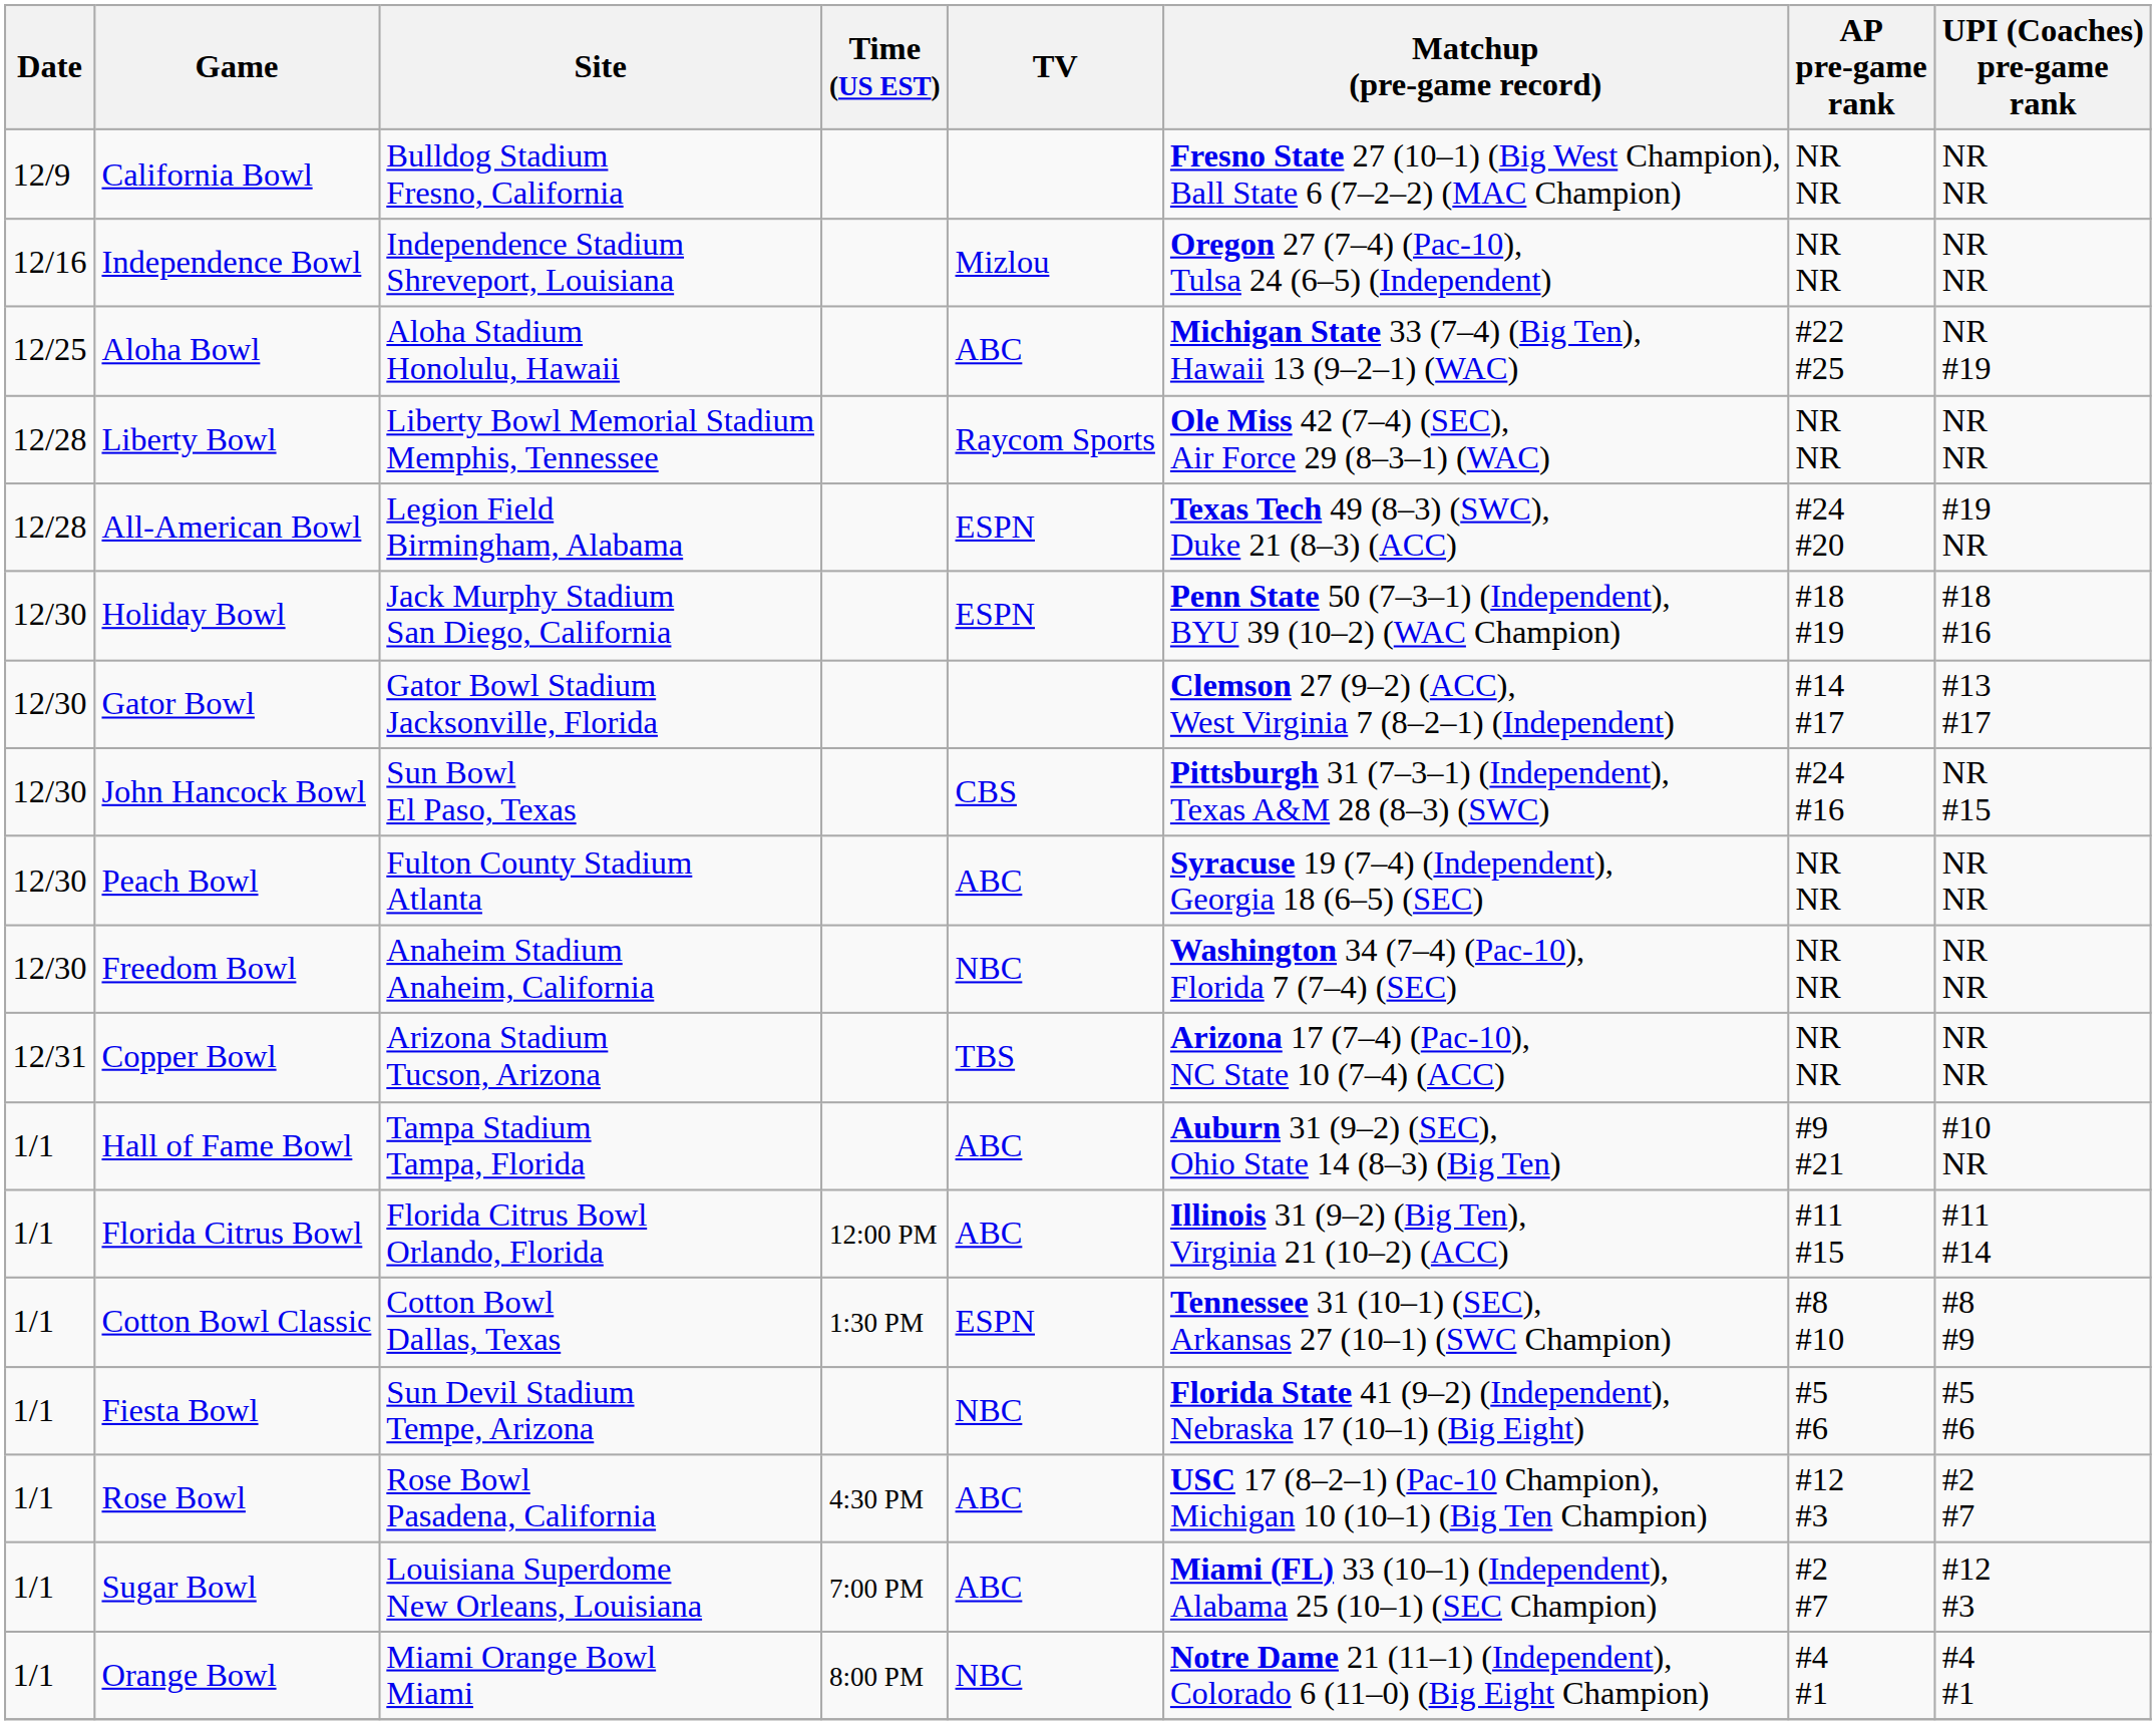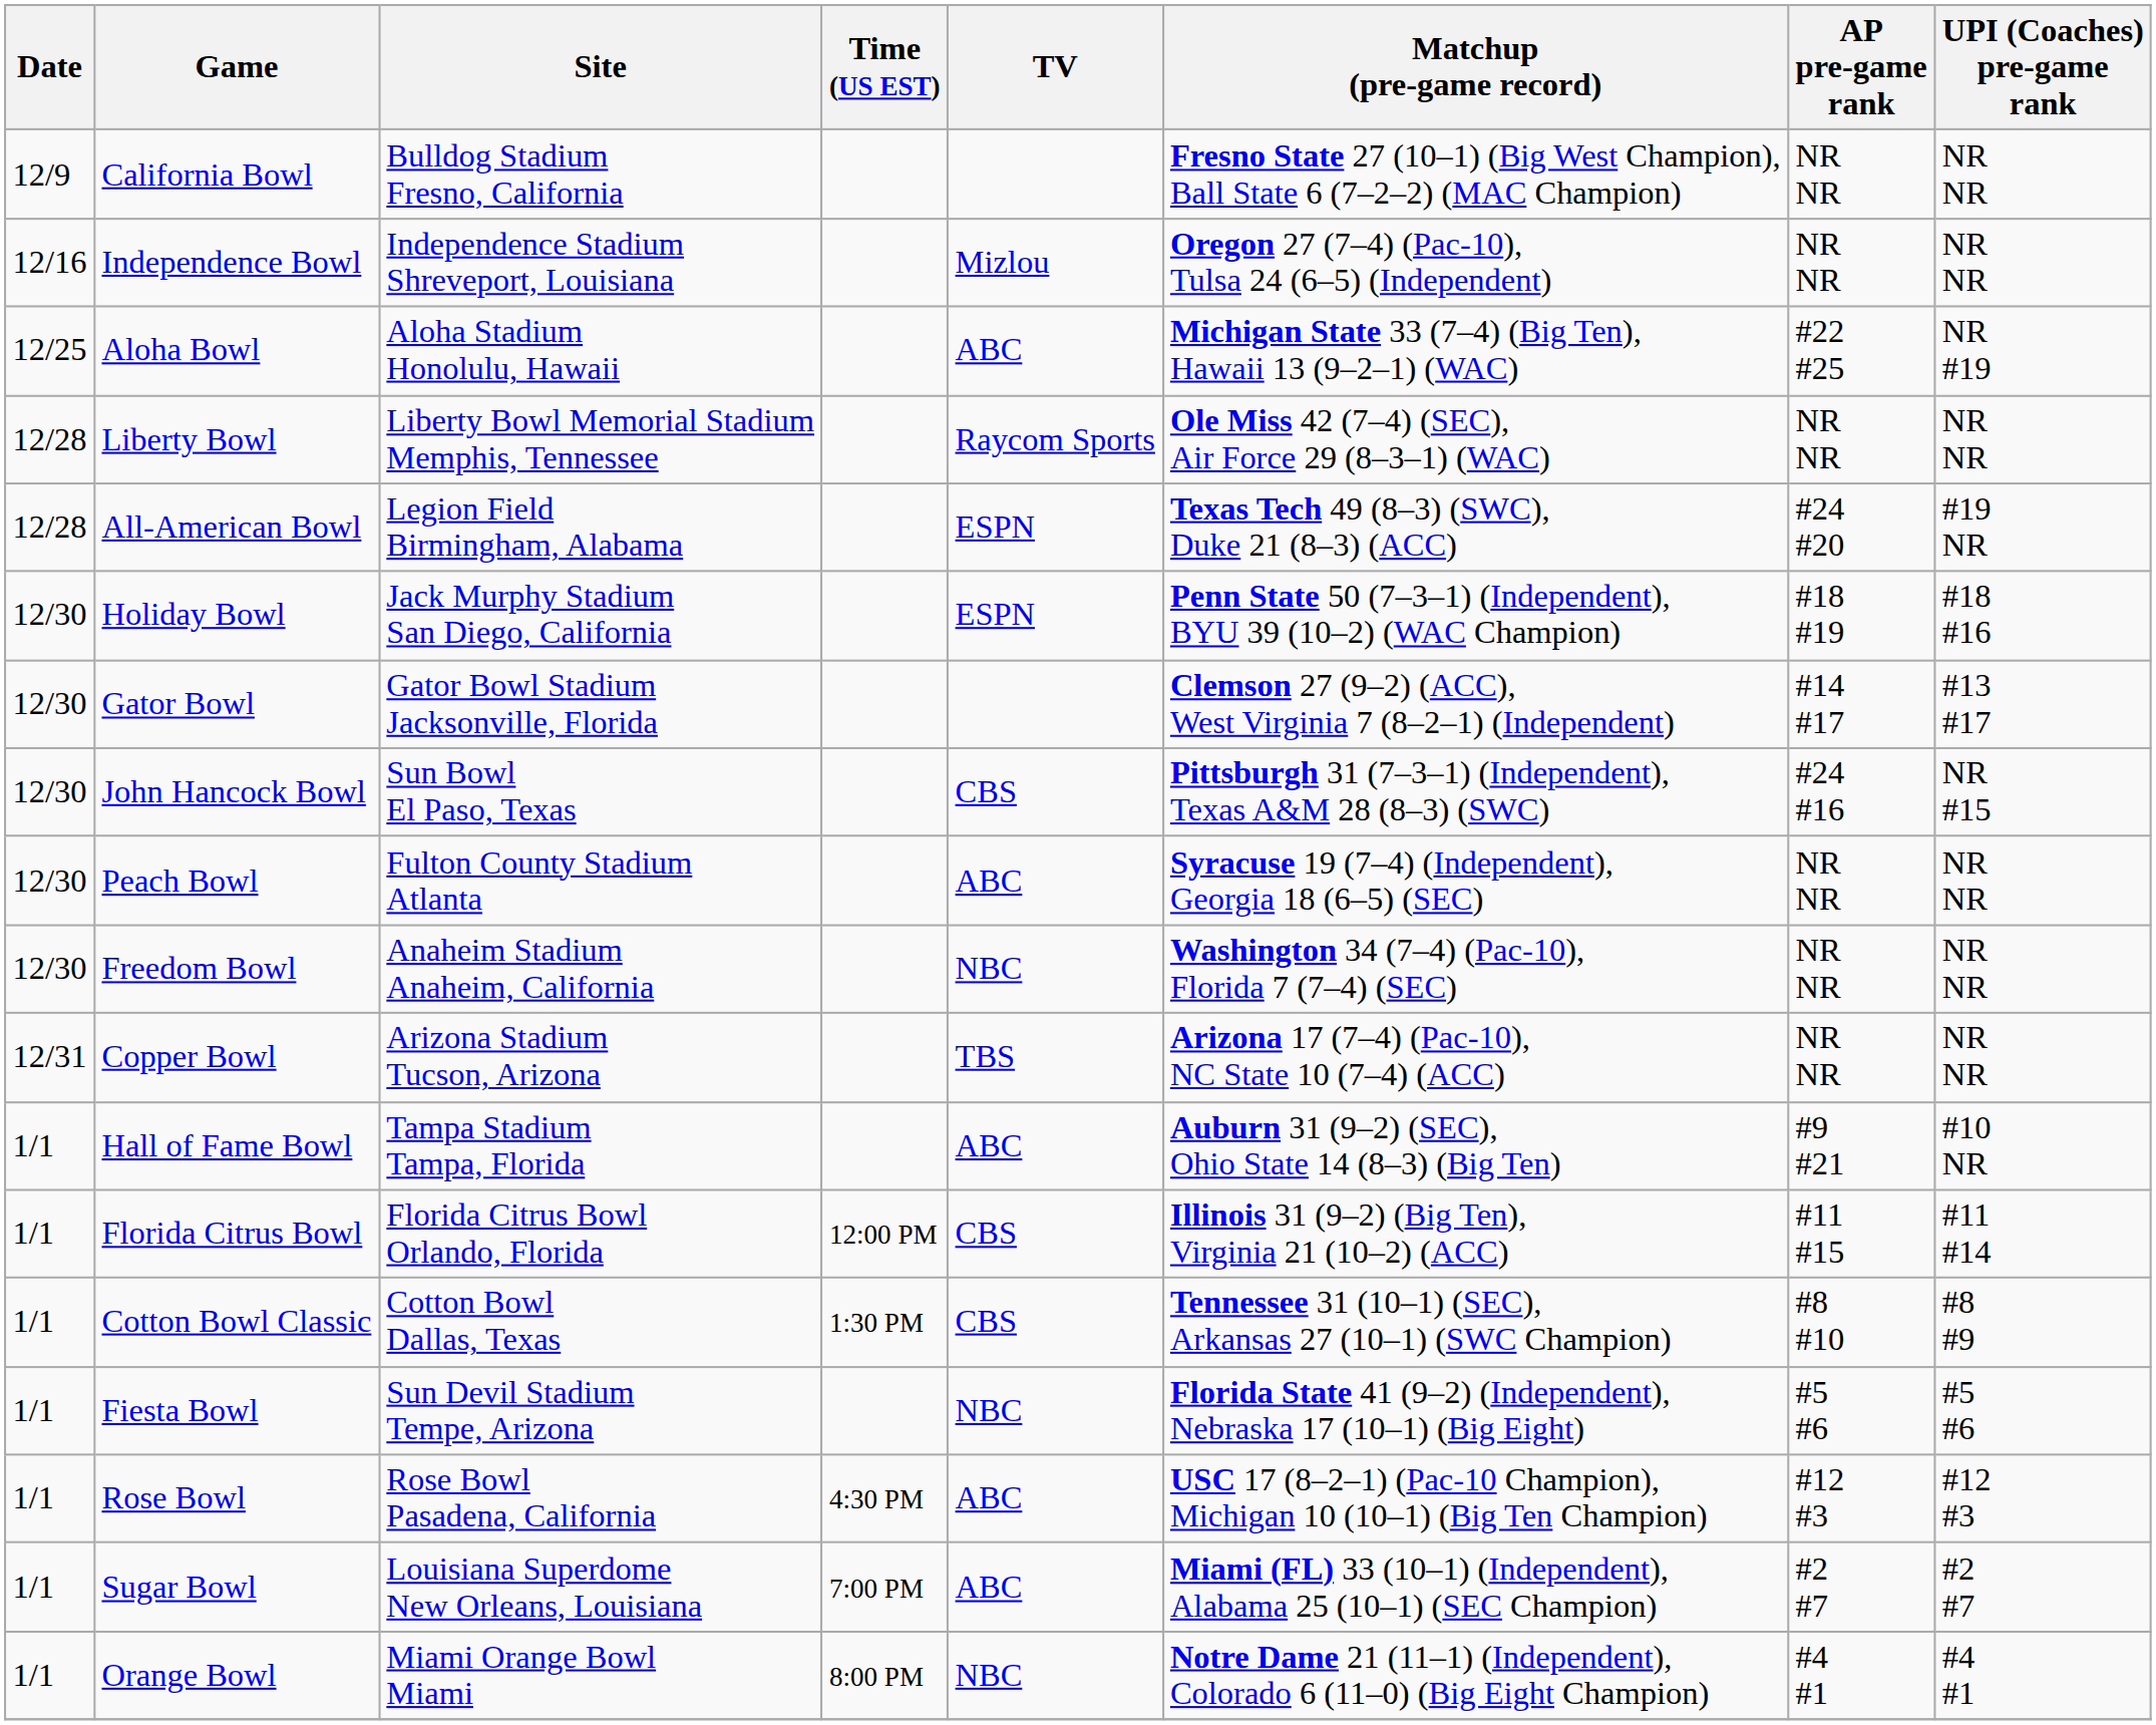Florida Citrus Bowl | TV: ABC -> CBS
Cotton Bowl Classic | TV: ESPN -> CBS
Rose Bowl | UPI (Coaches) pre-game rank: #2 #7 -> #12 #3
Sugar Bowl | UPI (Coaches) pre-game rank: #12 #3 -> #2 #7
